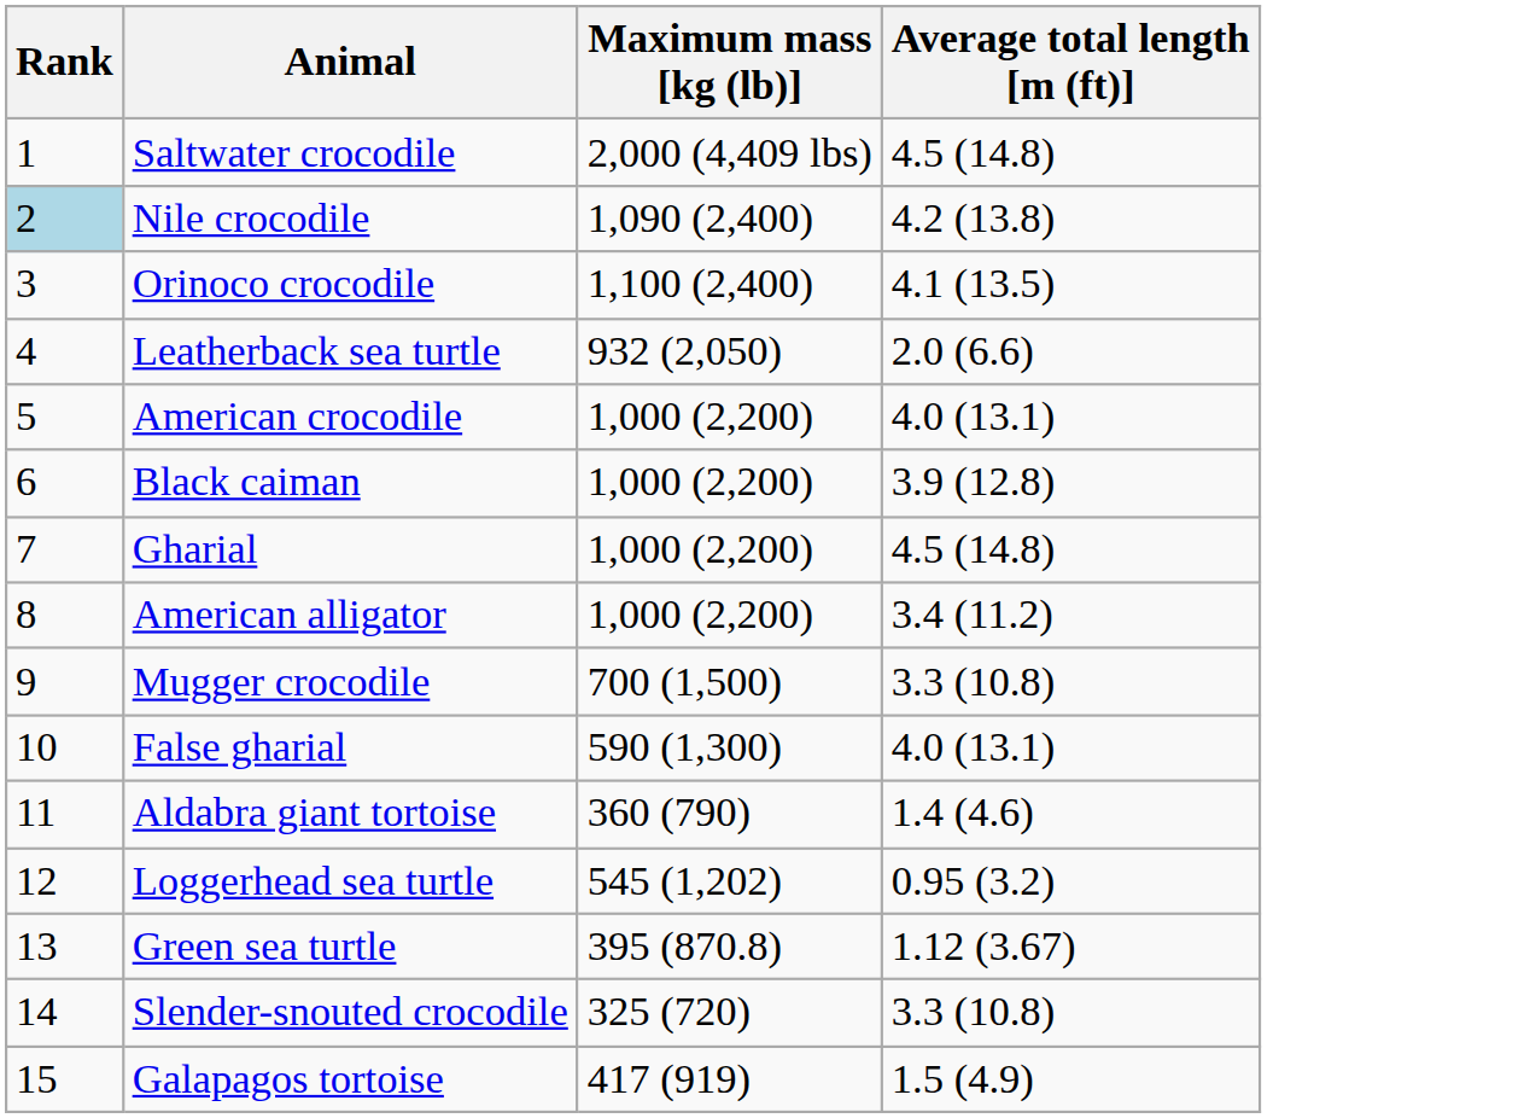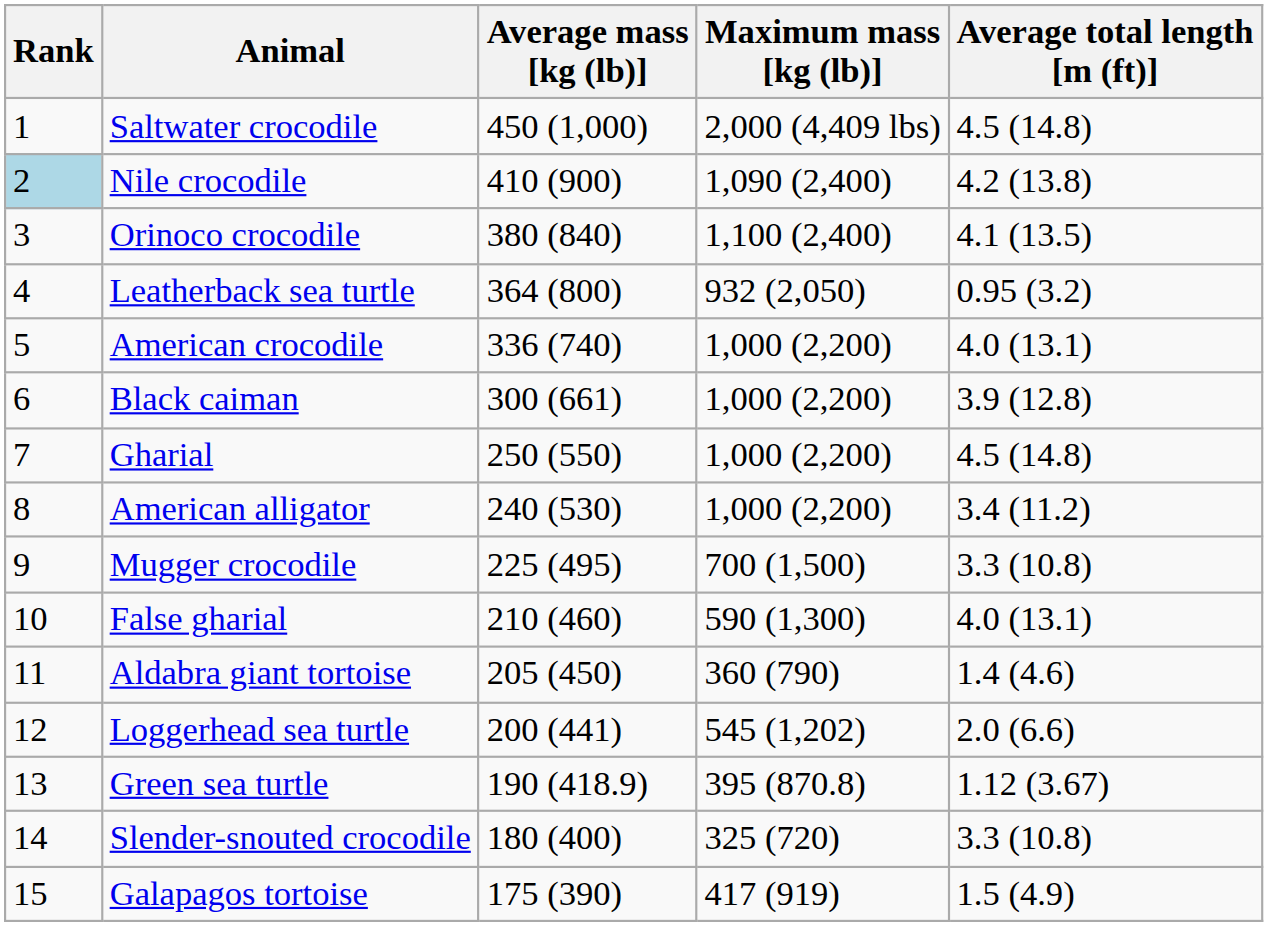+ column: Average mass [kg (lb)] | 450 (1,000) | 410 (900) | 380 (840) | 364 (800) | 336 (740) | 300 (661) | 250 (550) | 240 (530) | 225 (495) | 210 (460) | 205 (450) | 200 (441) | 190 (418.9) | 180 (400) | 175 (390)
Leatherback sea turtle | Average total length [m (ft)]: 2.0 (6.6) -> 0.95 (3.2)
Loggerhead sea turtle | Average total length [m (ft)]: 0.95 (3.2) -> 2.0 (6.6)
